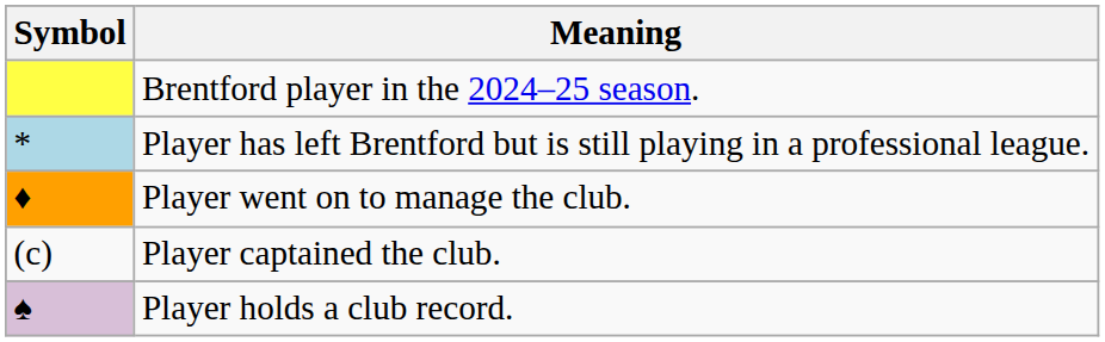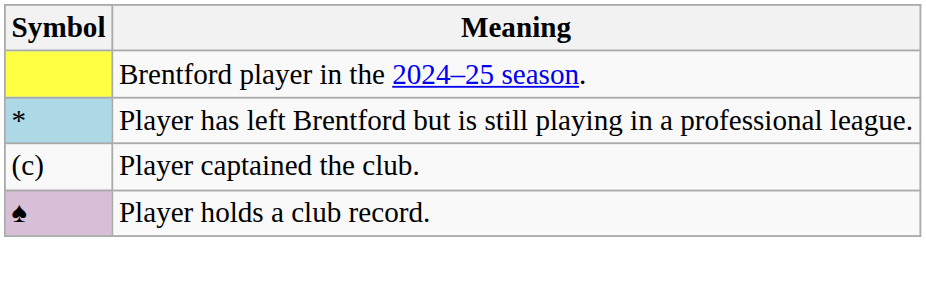- row: ♦ | Player went on to manage the club.
